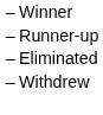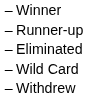+ row: – | Wild Card
